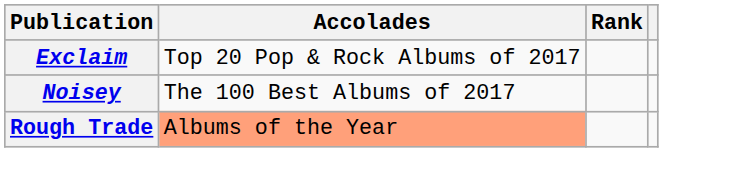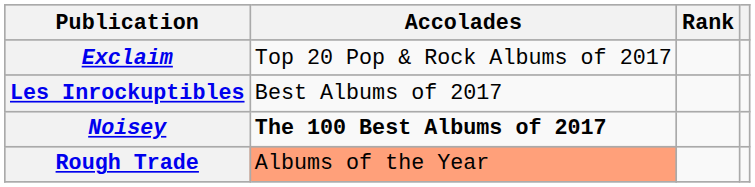+ row: Les Inrockuptibles | Best Albums of 2017
Noisey | Accolades: normal -> bold
